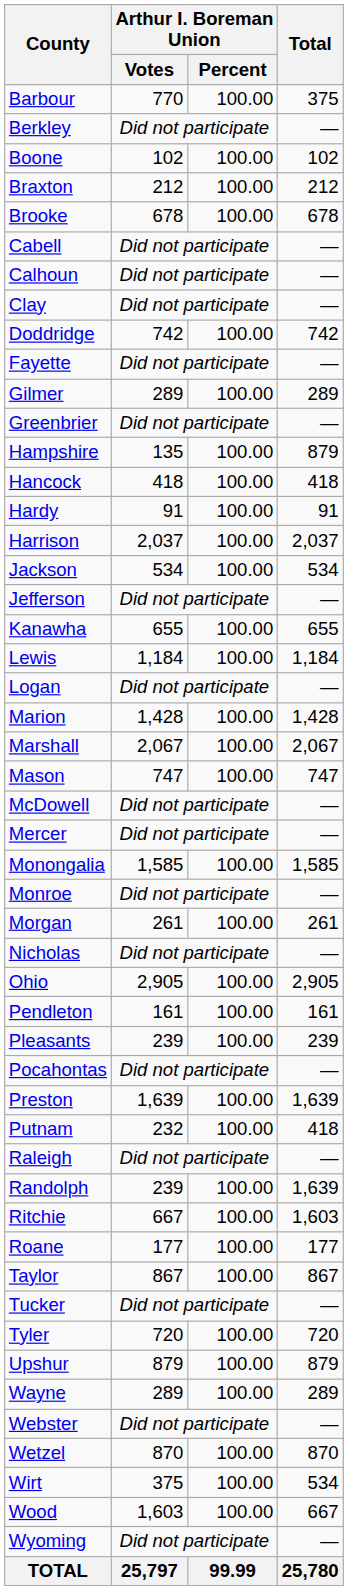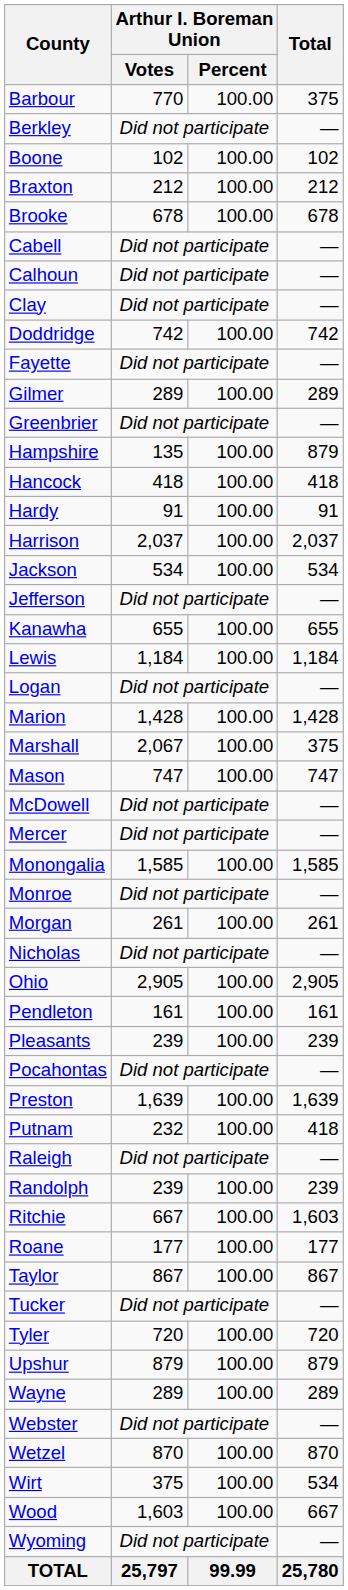Marshall | Total: 2,067 -> 375
Randolph | Total: 1,639 -> 239
